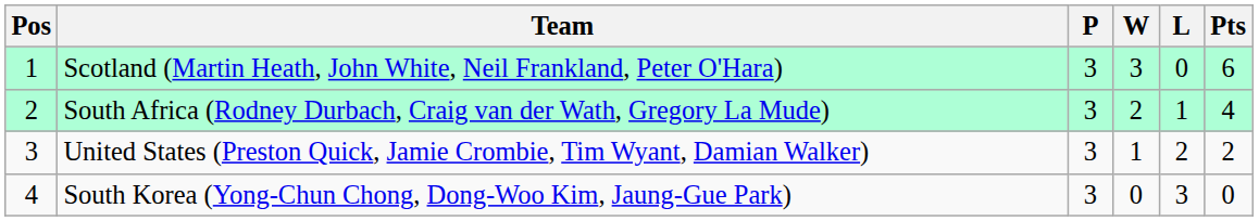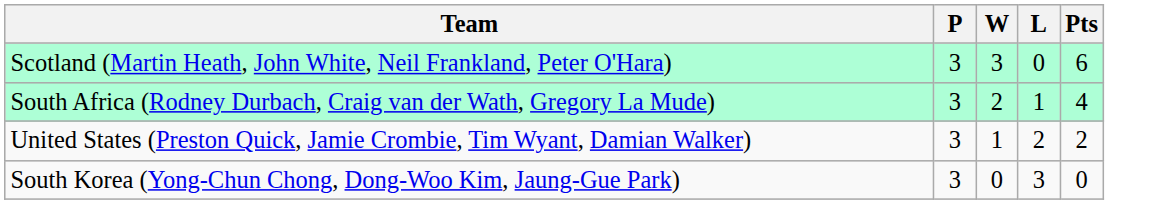- column: Pos | 1 | 2 | 3 | 4
